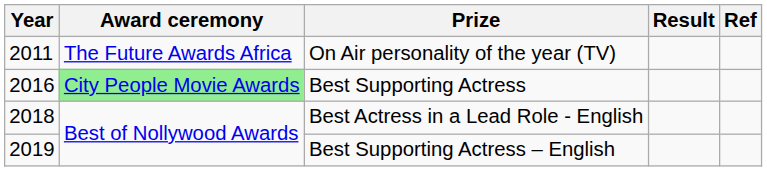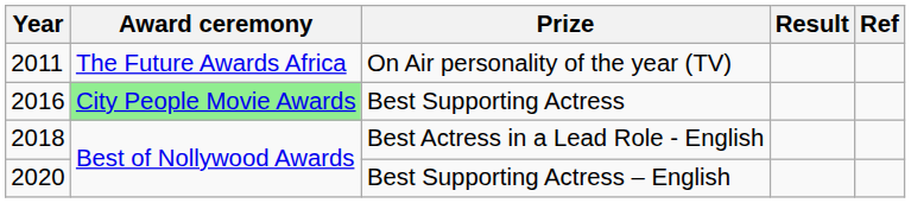Best Supporting Actress – English | Year: 2019 -> 2020
